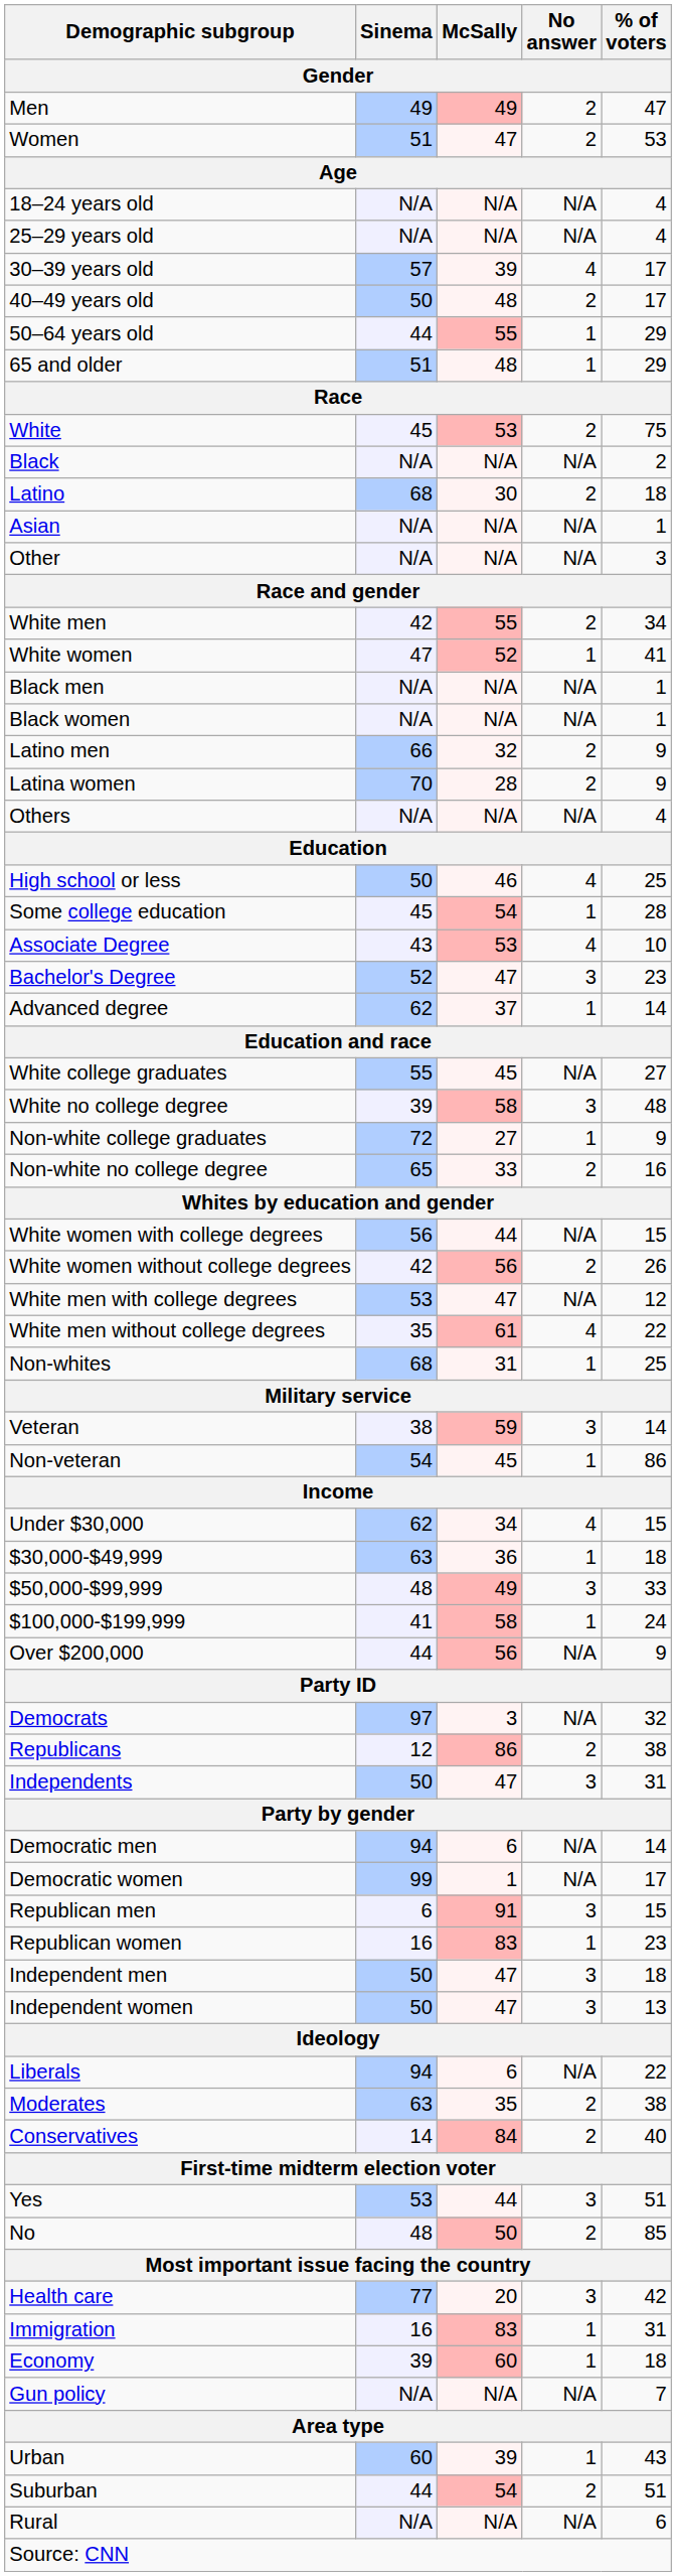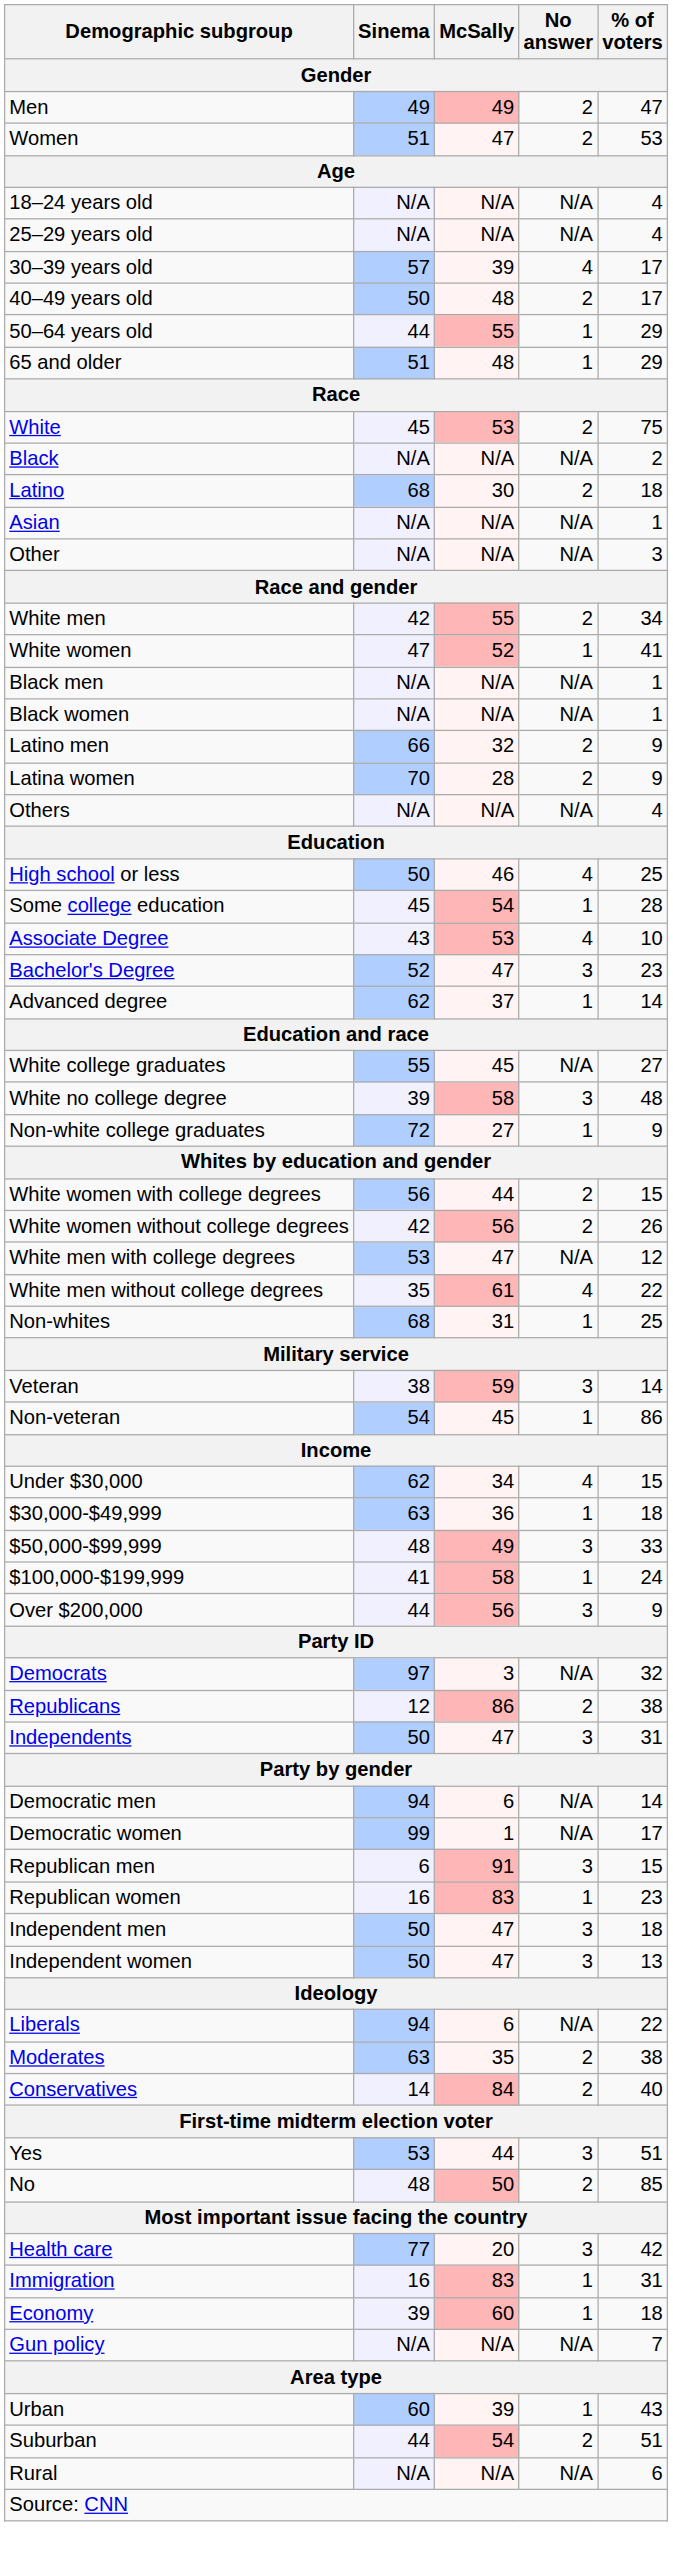- row: Non-white no college degree | 65 | 33 | 2 | 16
White women with college degrees | No answer: N/A -> 2
Over $200,000 | No answer: N/A -> 3
